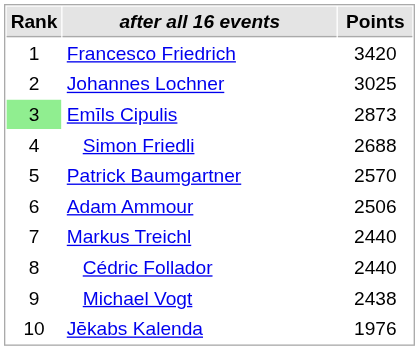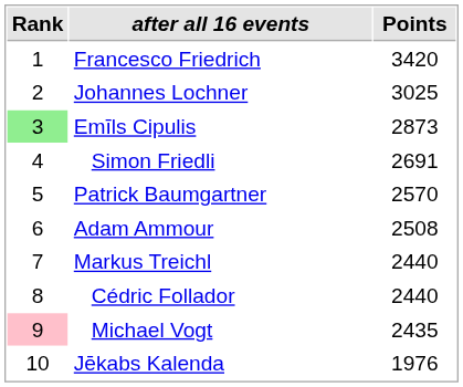Simon Friedli | Points: 2688 -> 2691
Adam Ammour | Points: 2506 -> 2508
Michael Vogt | Rank: no background -> pink background
Michael Vogt | Points: 2438 -> 2435
